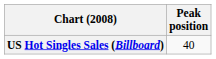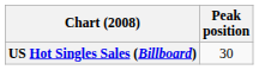US Hot Singles Sales (Billboard) | Peak position: 40 -> 30
